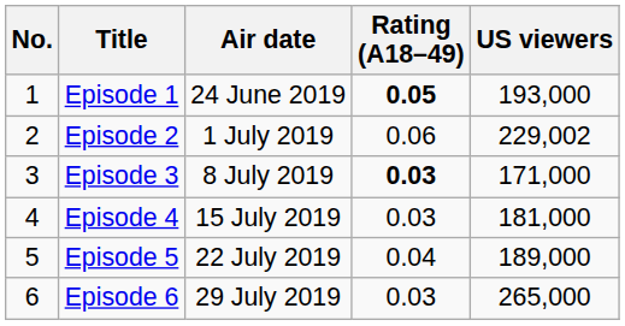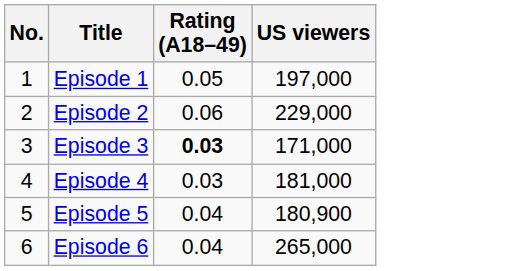- column: Air date | 24 June 2019 | 1 July 2019 | 8 July 2019 | 15 July 2019 | 22 July 2019 | 29 July 2019
Episode 1 | Rating (A18–49): bold -> normal
Episode 1 | US viewers: 193,000 -> 197,000
Episode 2 | US viewers: 229,002 -> 229,000
Episode 5 | US viewers: 189,000 -> 180,900
Episode 6 | Rating (A18–49): 0.03 -> 0.04
